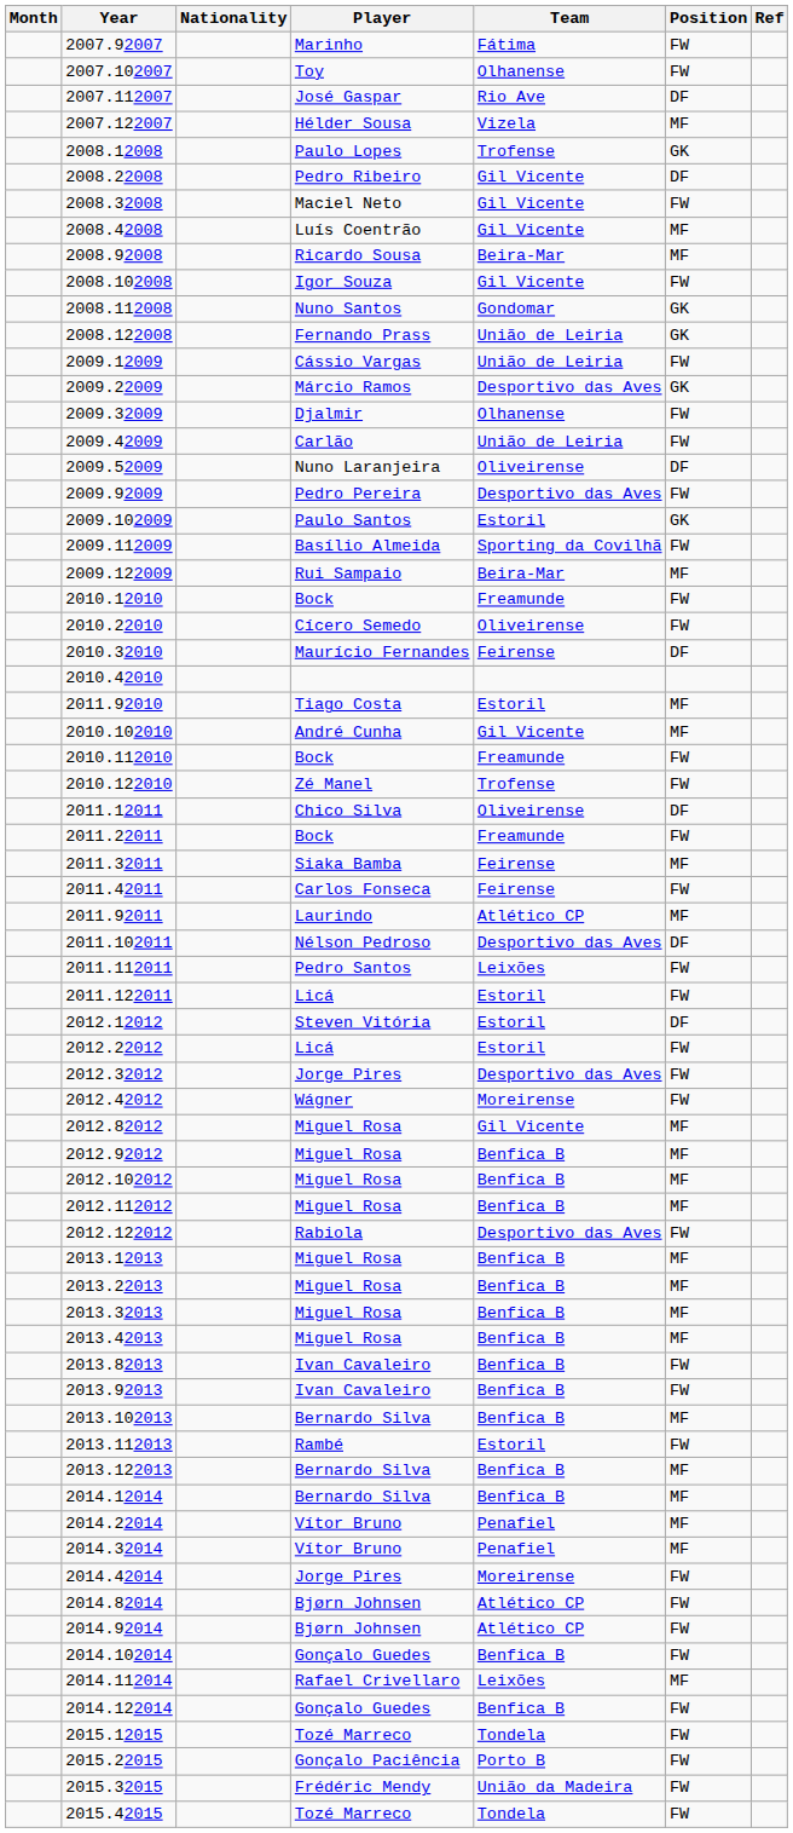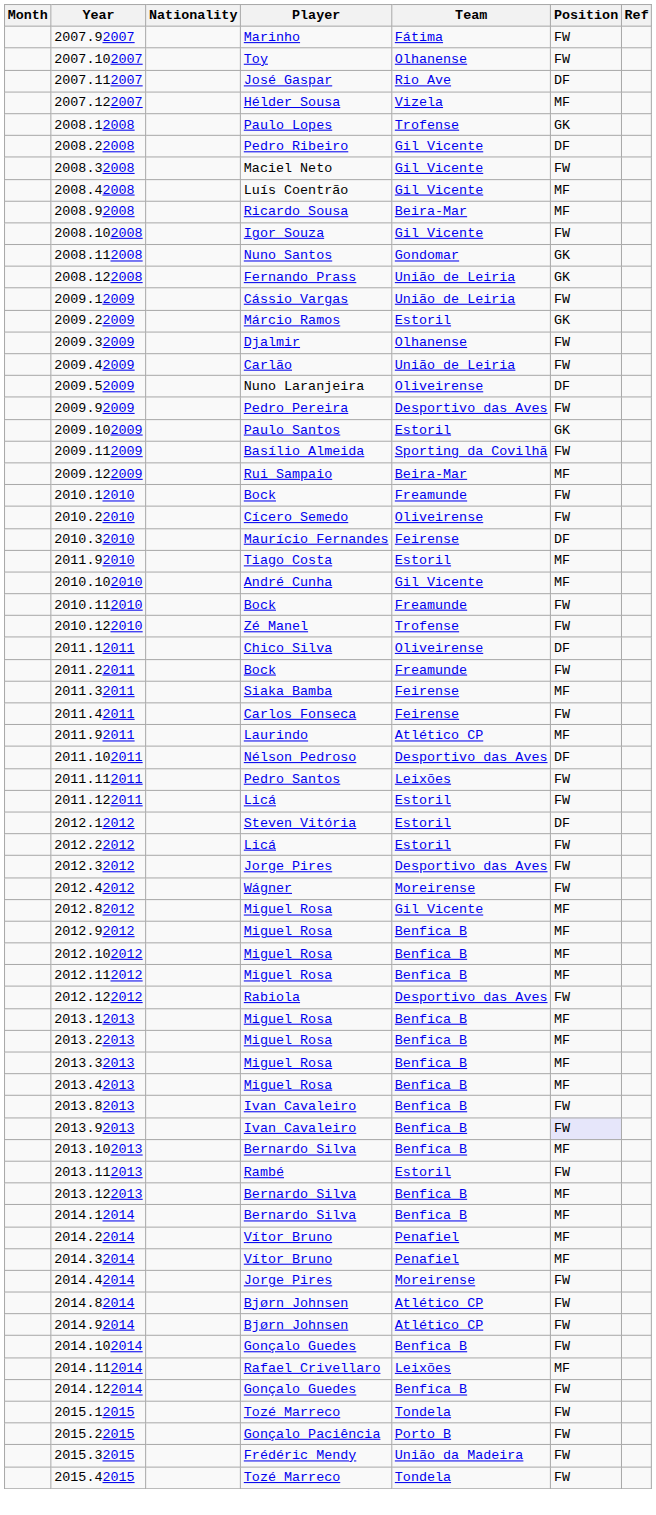2009.22009 | Team: Desportivo das Aves -> Estoril
- row: 2010.42010
2013.92013 | Position: no background -> lavender background
